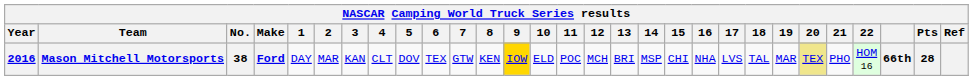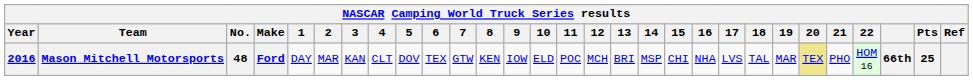Mason Mitchell Motorsports | No.: 38 -> 48
Mason Mitchell Motorsports | 9: gold background -> no background
Mason Mitchell Motorsports | Pts: 28 -> 25
